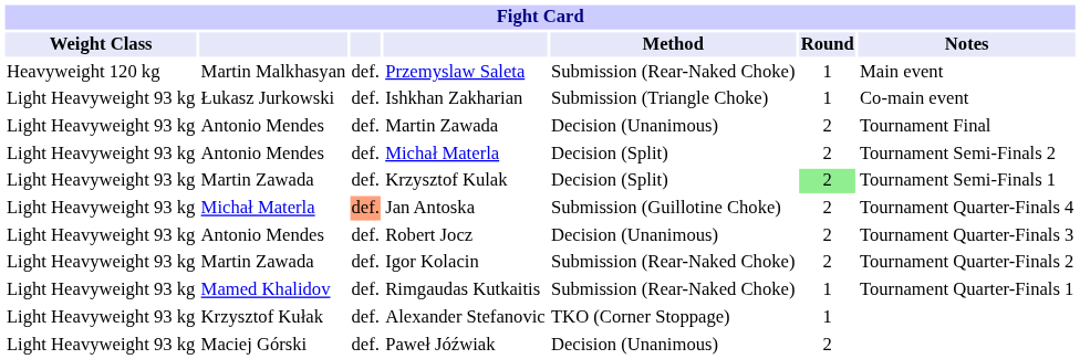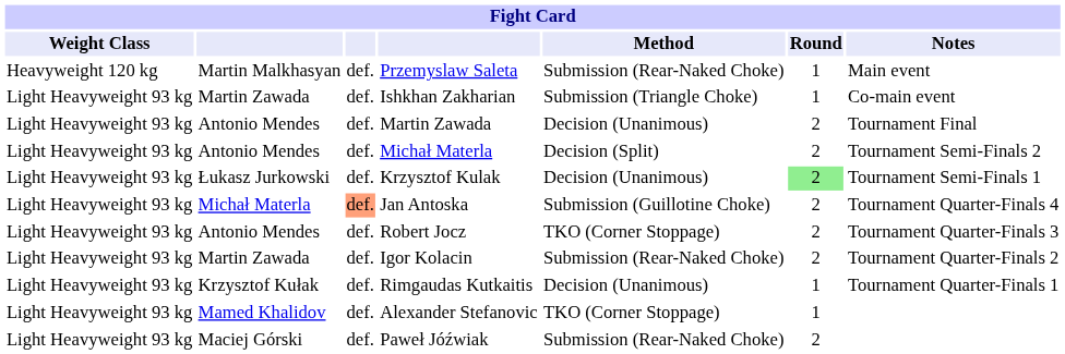Ishkhan Zakharian | column 2: Łukasz Jurkowski -> Martin Zawada
Krzysztof Kulak | column 2: Martin Zawada -> Łukasz Jurkowski
Krzysztof Kulak | Method: Decision (Split) -> Decision (Unanimous)
Robert Jocz | Method: Decision (Unanimous) -> TKO (Corner Stoppage)
Rimgaudas Kutkaitis | column 2: Mamed Khalidov -> Krzysztof Kułak
Rimgaudas Kutkaitis | Method: Submission (Rear-Naked Choke) -> Decision (Unanimous)
Alexander Stefanovic | column 2: Krzysztof Kułak -> Mamed Khalidov
Paweł Jóźwiak | Method: Decision (Unanimous) -> Submission (Rear-Naked Choke)
